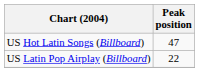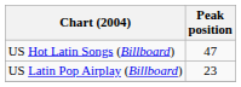US Latin Pop Airplay (Billboard) | Peak position: 22 -> 23
